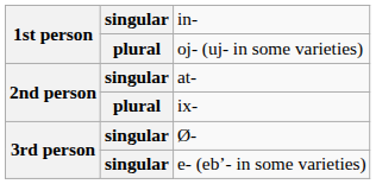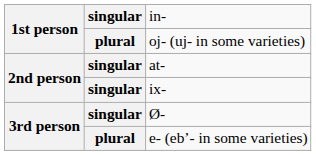ix- | column 2: plural -> singular
e- (ebʼ- in some varieties) | column 2: singular -> plural
